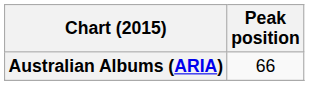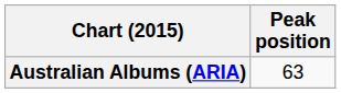Australian Albums (ARIA) | Peak position: 66 -> 63
